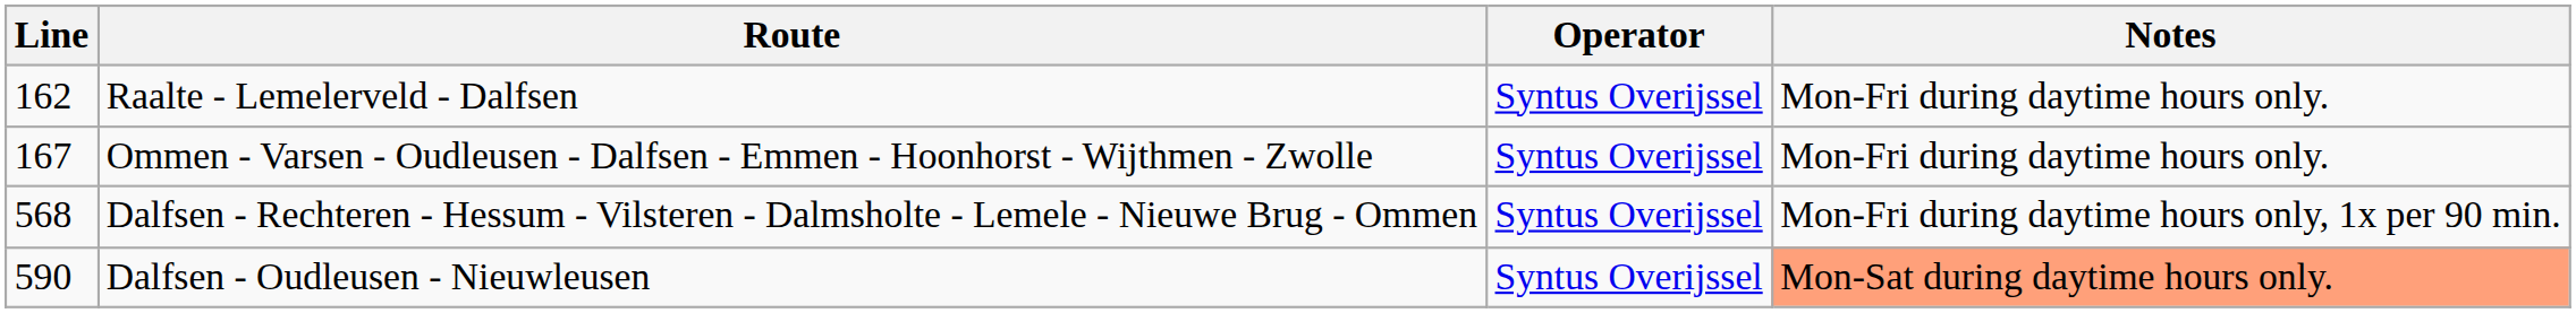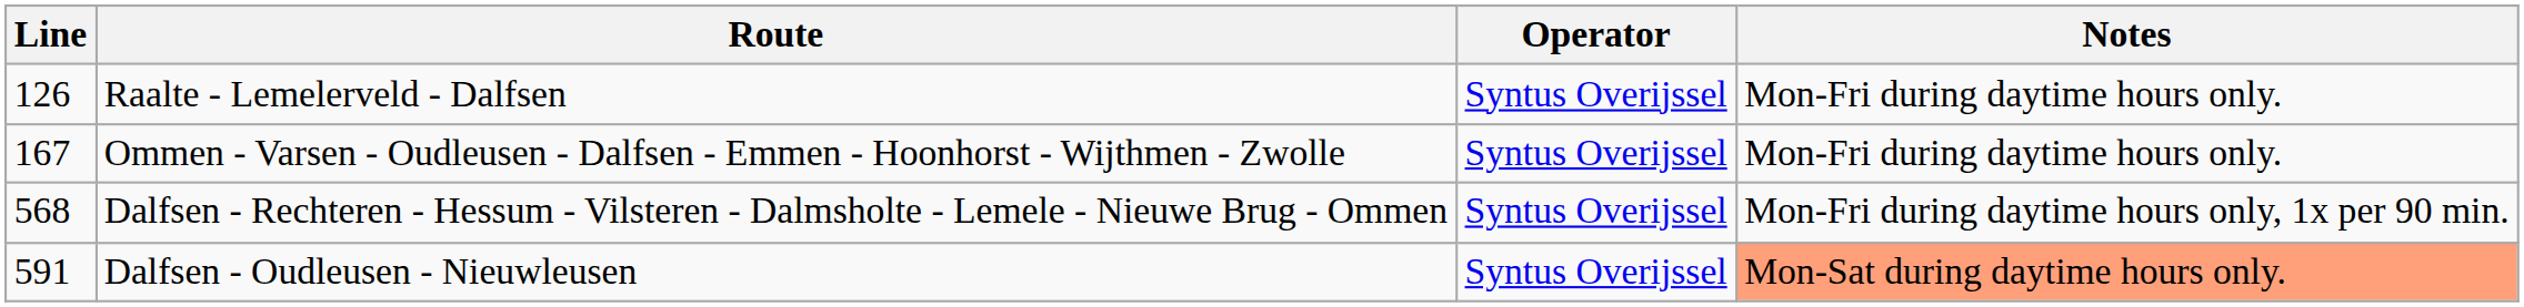Raalte - Lemelerveld - Dalfsen | Line: 162 -> 126
Dalfsen - Oudleusen - Nieuwleusen | Line: 590 -> 591
